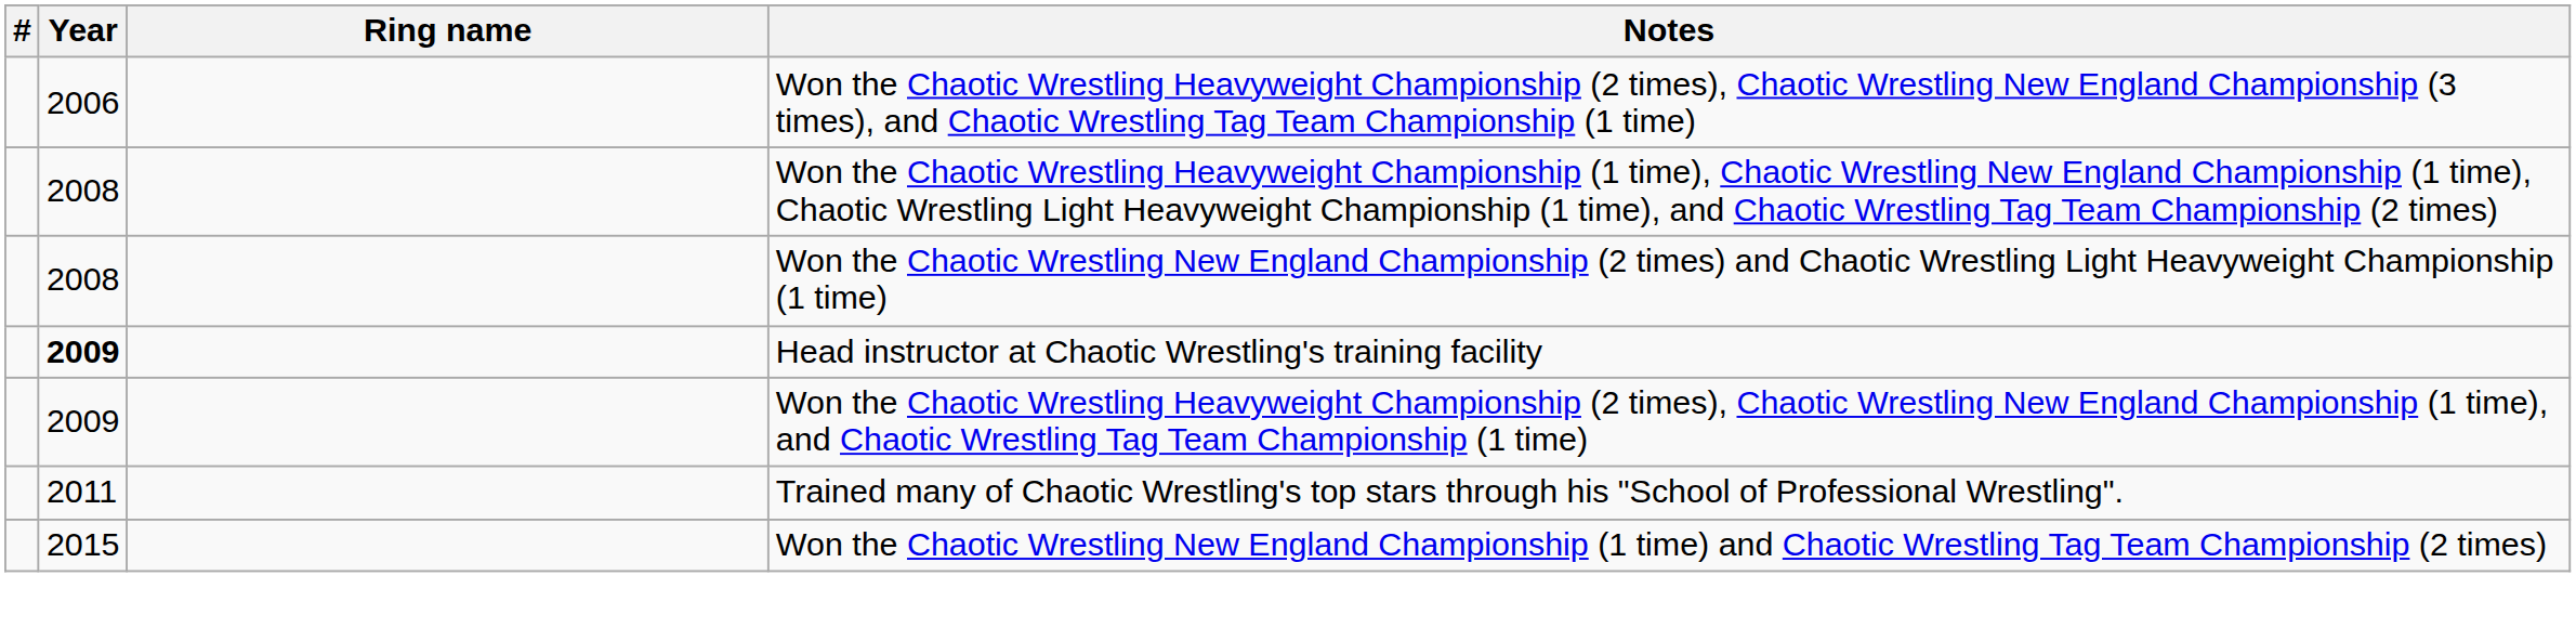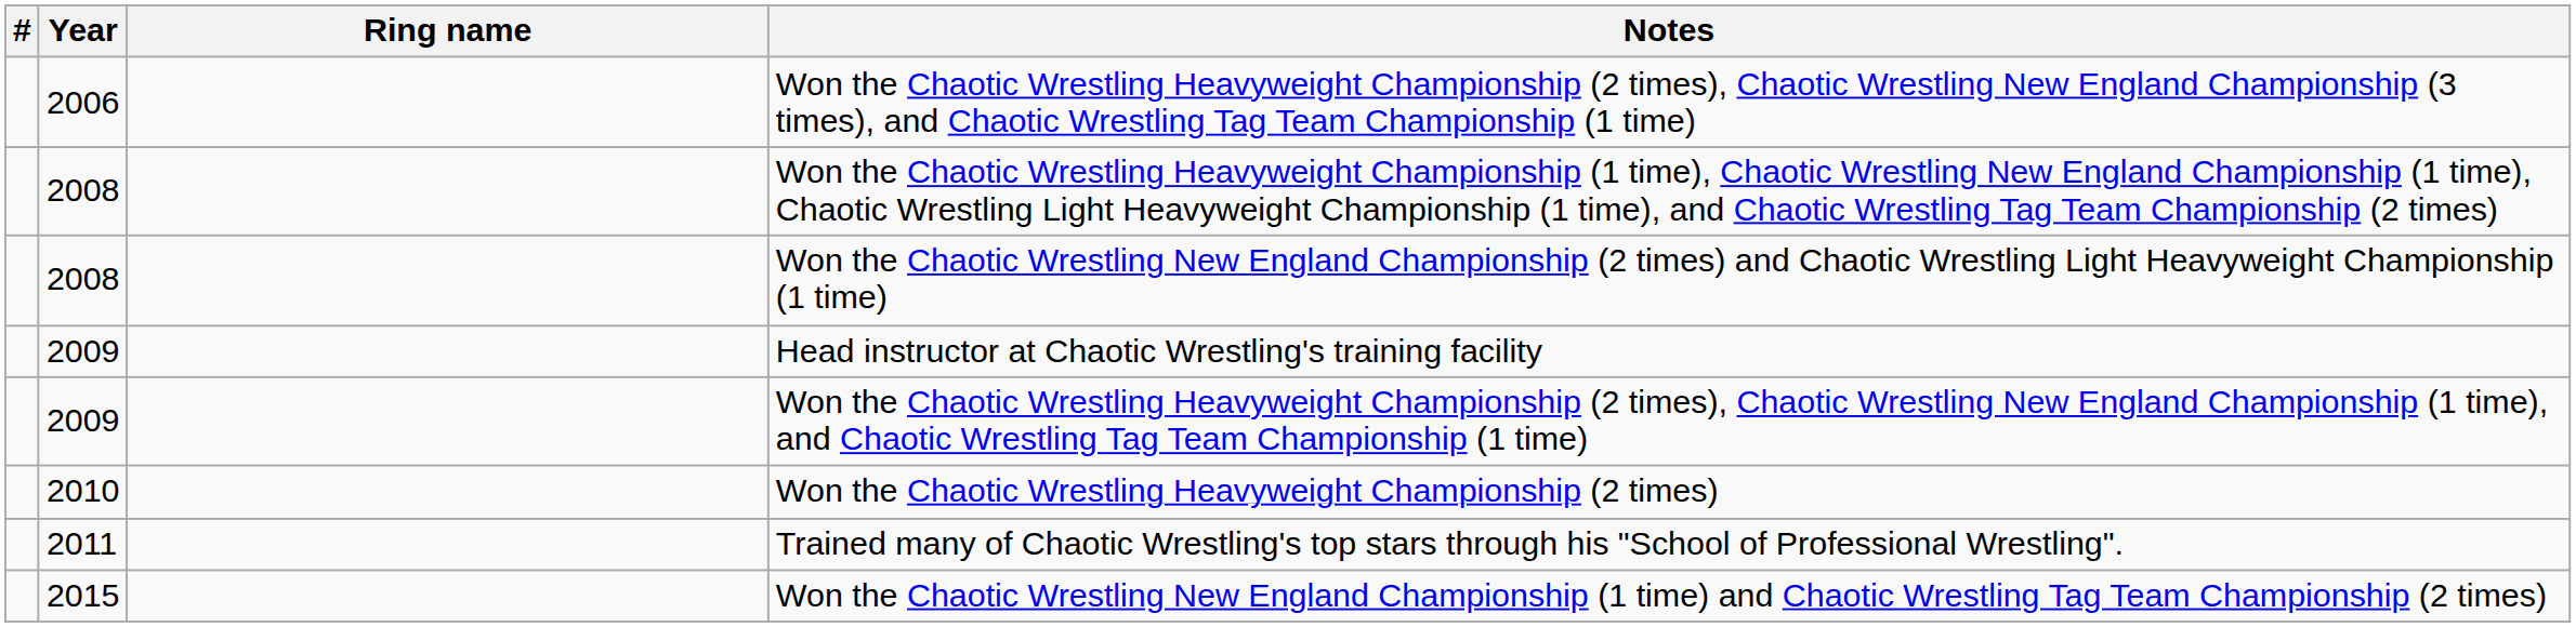Head instructor at Chaotic Wrestling's training facility | Year: bold -> normal
+ row: 2010 | Won the Chaotic Wrestling Heavyweight Championship (2 times)
